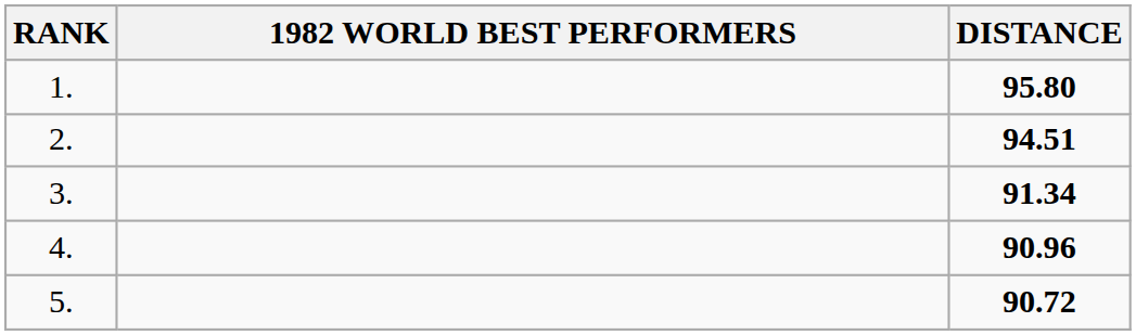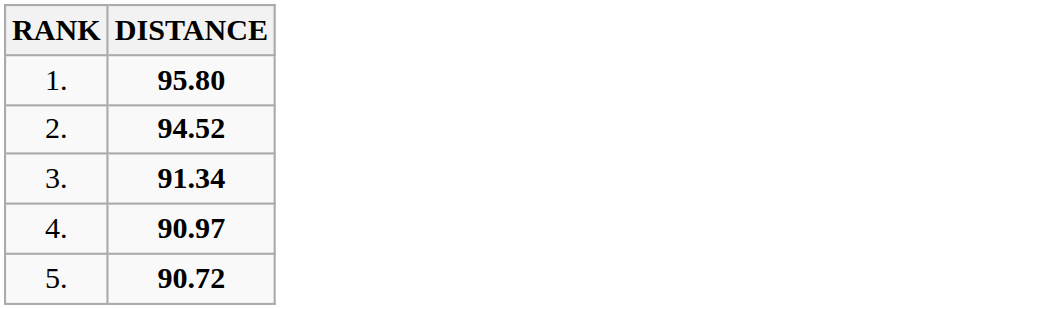- column: 1982 WORLD BEST PERFORMERS
2. | DISTANCE: 94.51 -> 94.52
4. | DISTANCE: 90.96 -> 90.97
